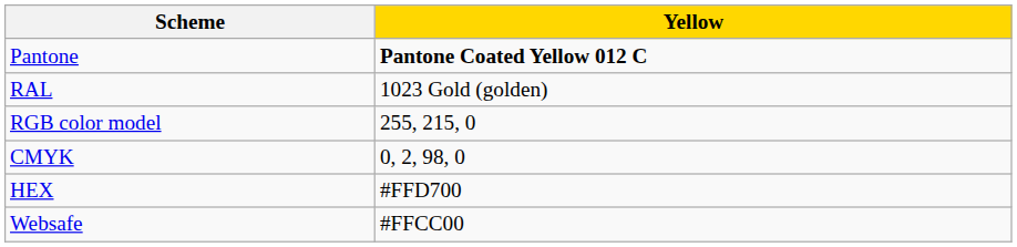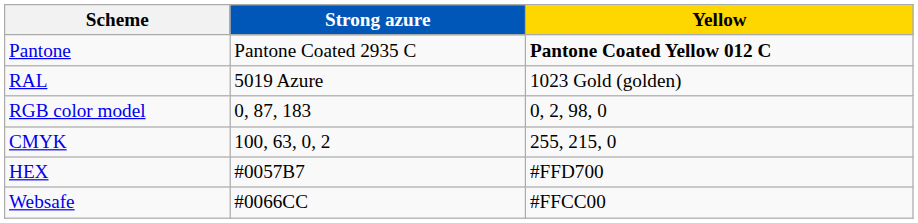+ column: Strong azure | Pantone Coated 2935 C | 5019 Azure | 0, 87, 183 | 100, 63, 0, 2 | #0057B7 | #0066CC
RGB color model | Yellow: 255, 215, 0 -> 0, 2, 98, 0
CMYK | Yellow: 0, 2, 98, 0 -> 255, 215, 0
